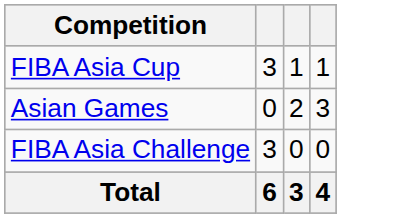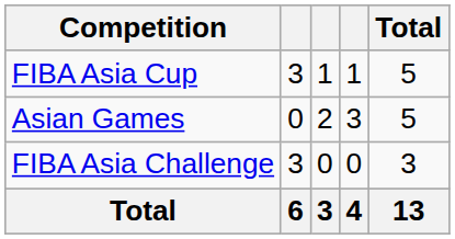+ column: Total | 5 | 5 | 3 | 13
